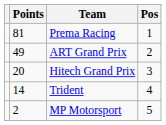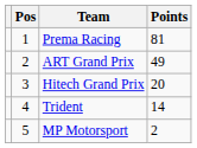columns swapped: Pos <-> Points
